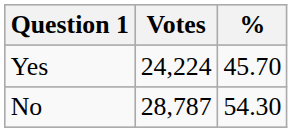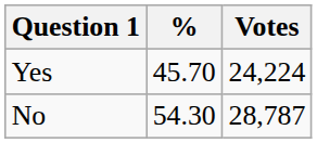columns swapped: Votes <-> %
